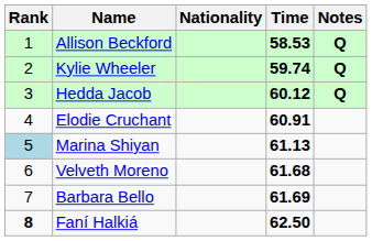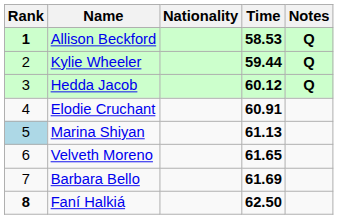Allison Beckford | Rank: normal -> bold
Kylie Wheeler | Time: 59.74 -> 59.44
Velveth Moreno | Time: 61.68 -> 61.65
